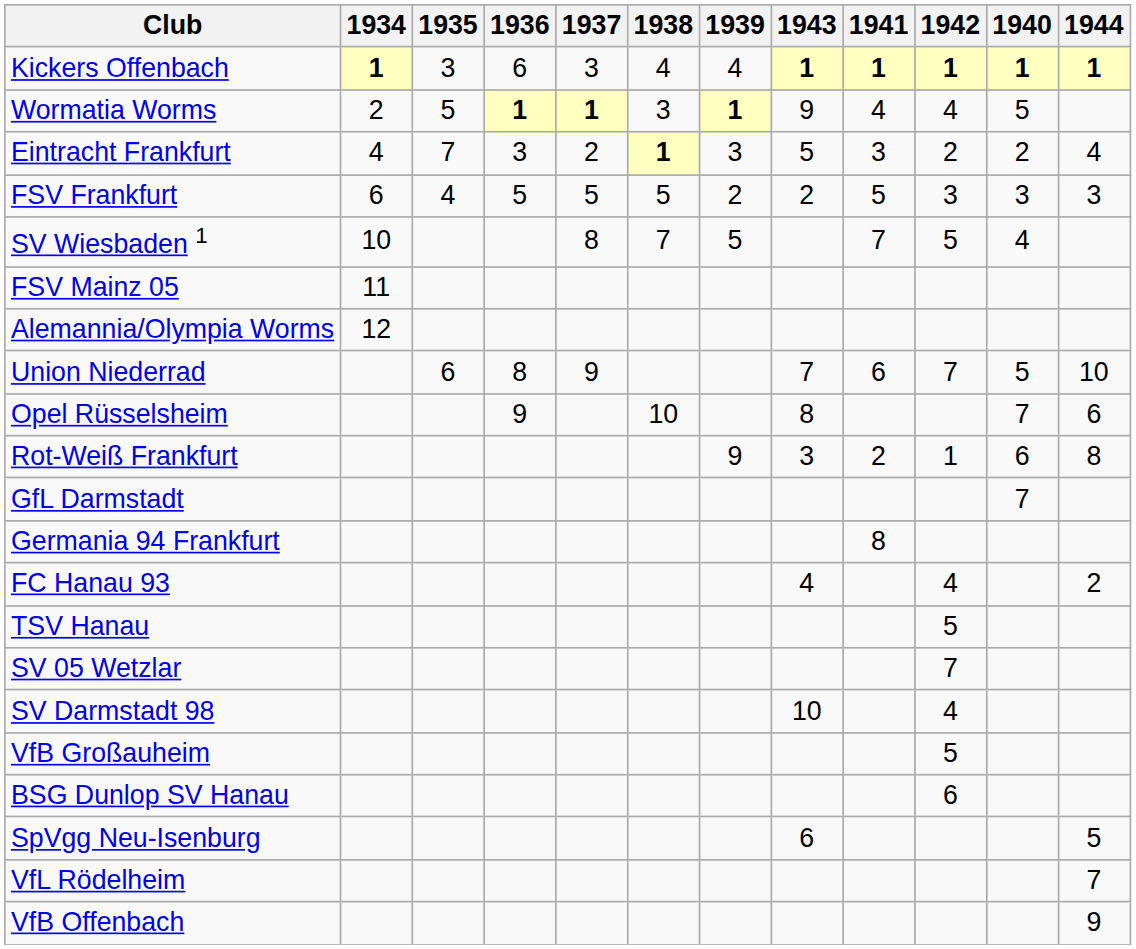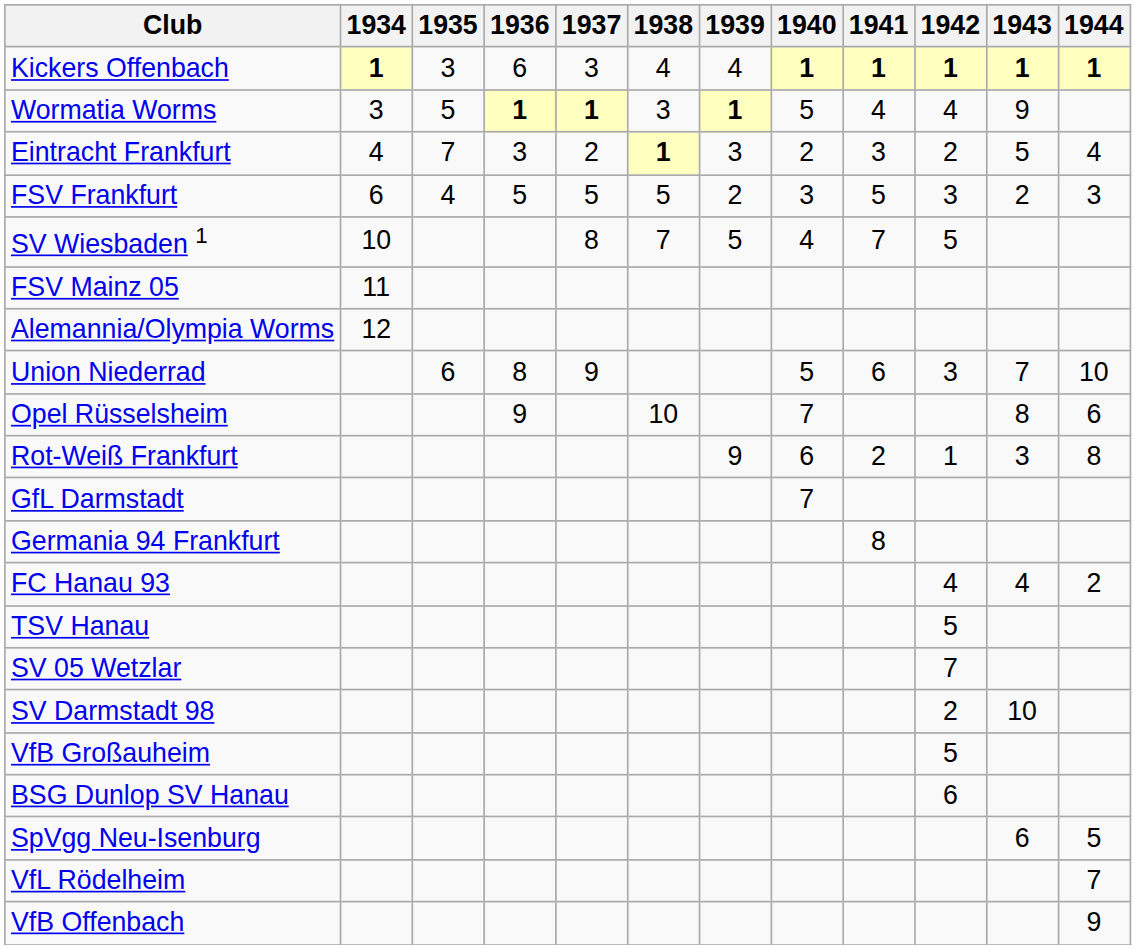columns swapped: 1940 <-> 1943
Wormatia Worms | 1934: 2 -> 3
Union Niederrad | 1942: 7 -> 3
SV Darmstadt 98 | 1942: 4 -> 2
